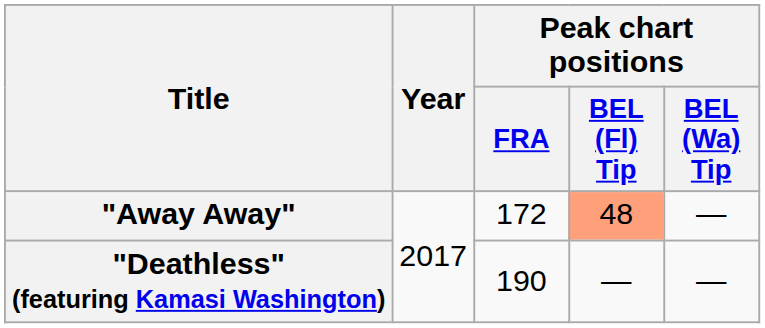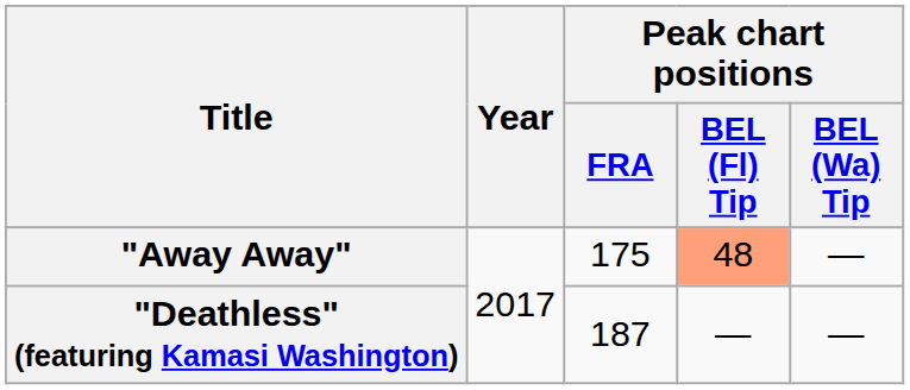"Away Away" | Peak chart positions / FRA: 172 -> 175
"Deathless" (featuring Kamasi Washington) | Peak chart positions / FRA: 190 -> 187
